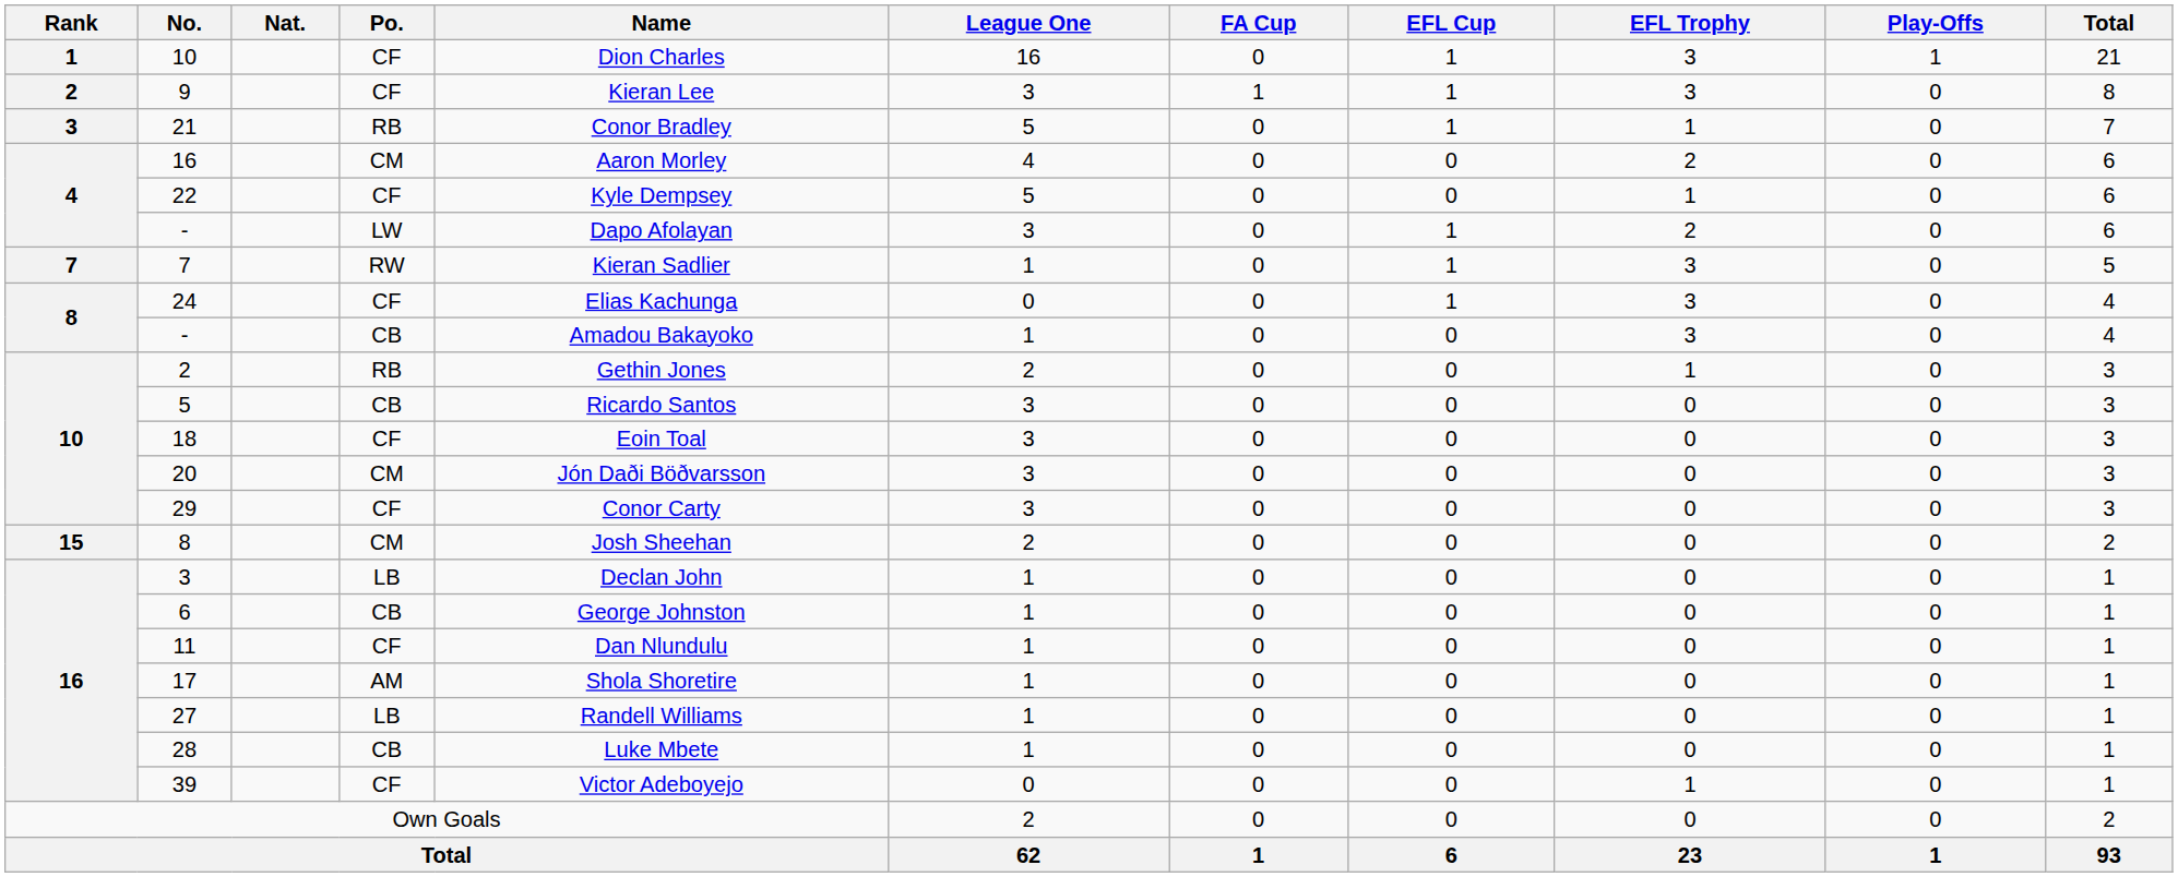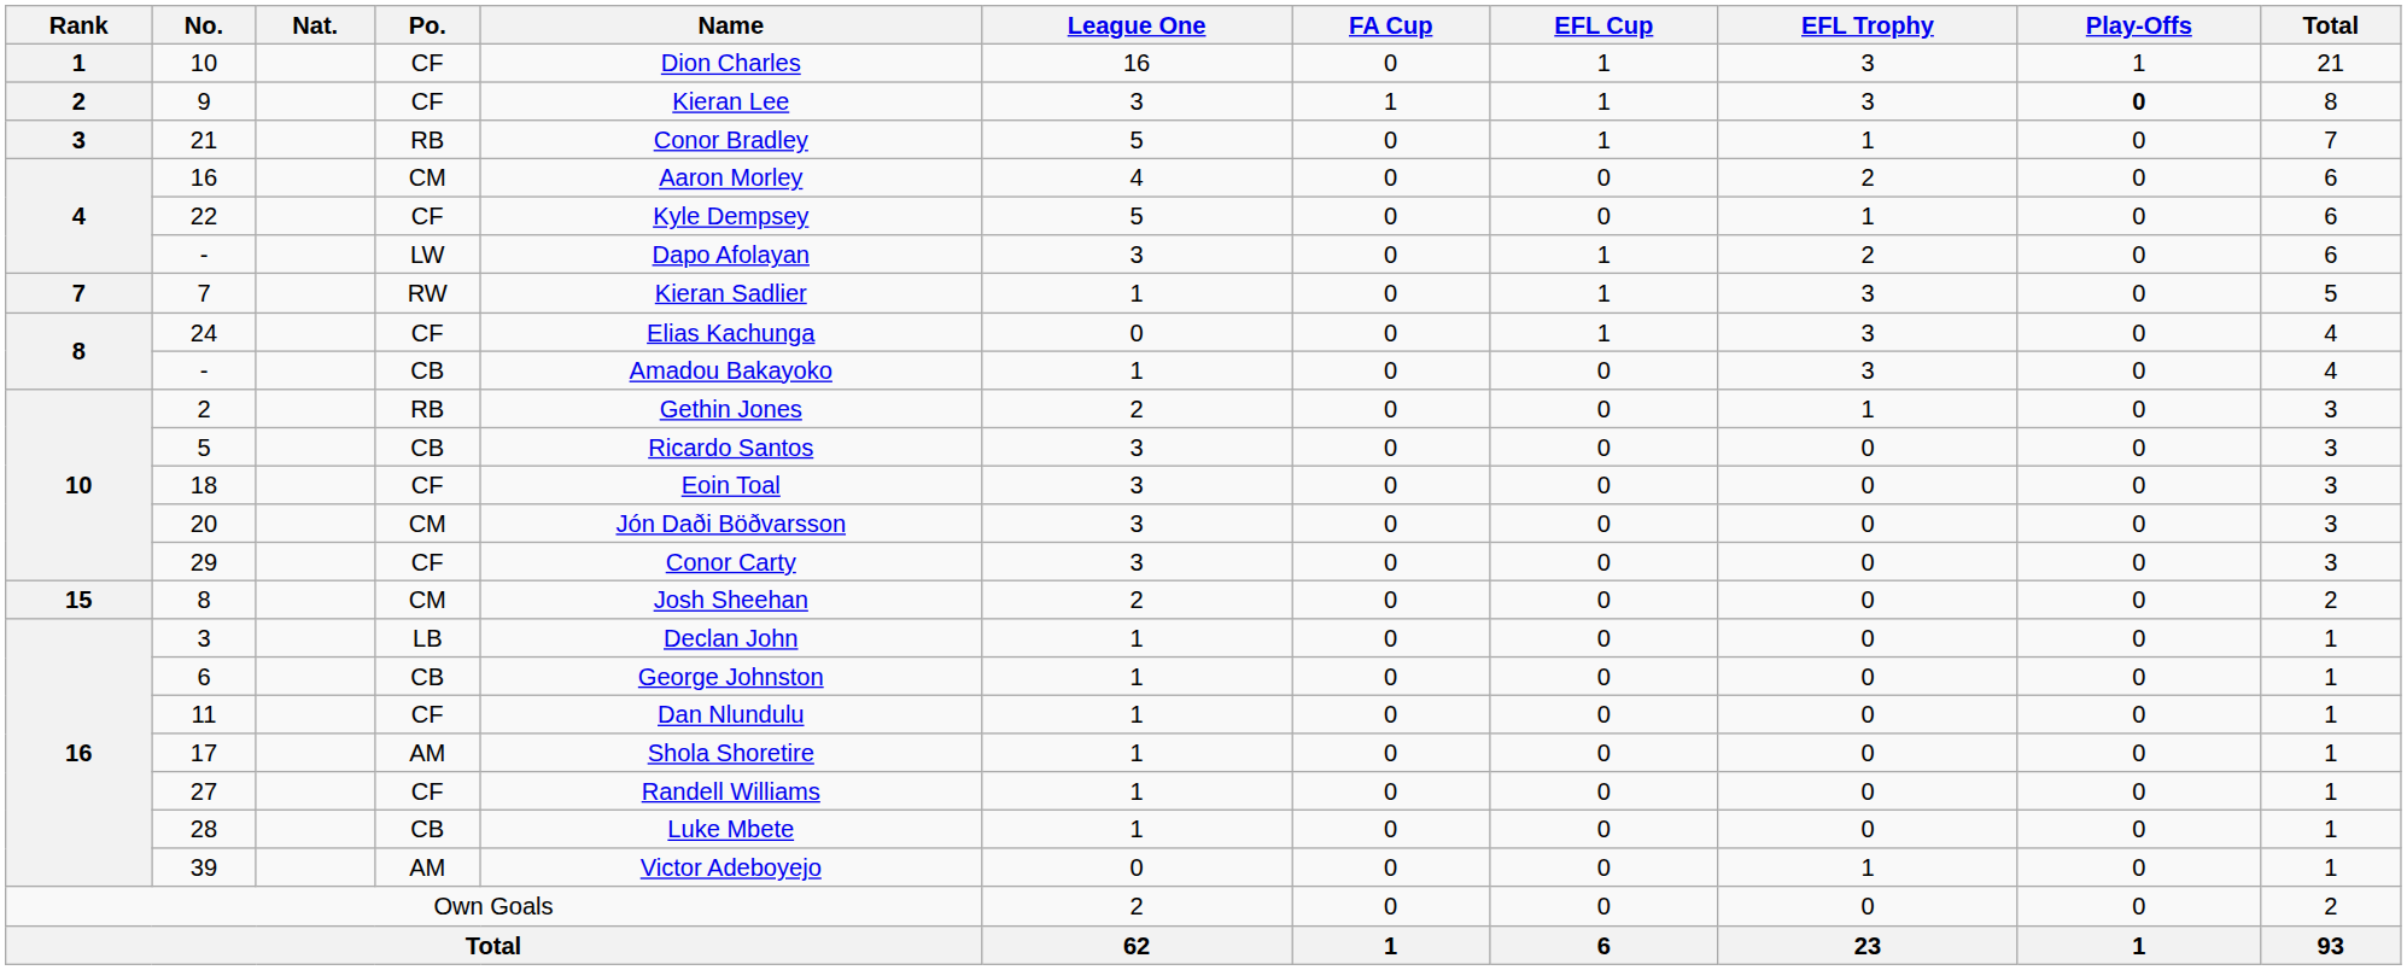9 | Play-Offs: normal -> bold
27 | Po.: LB -> CF
39 | Po.: CF -> AM
